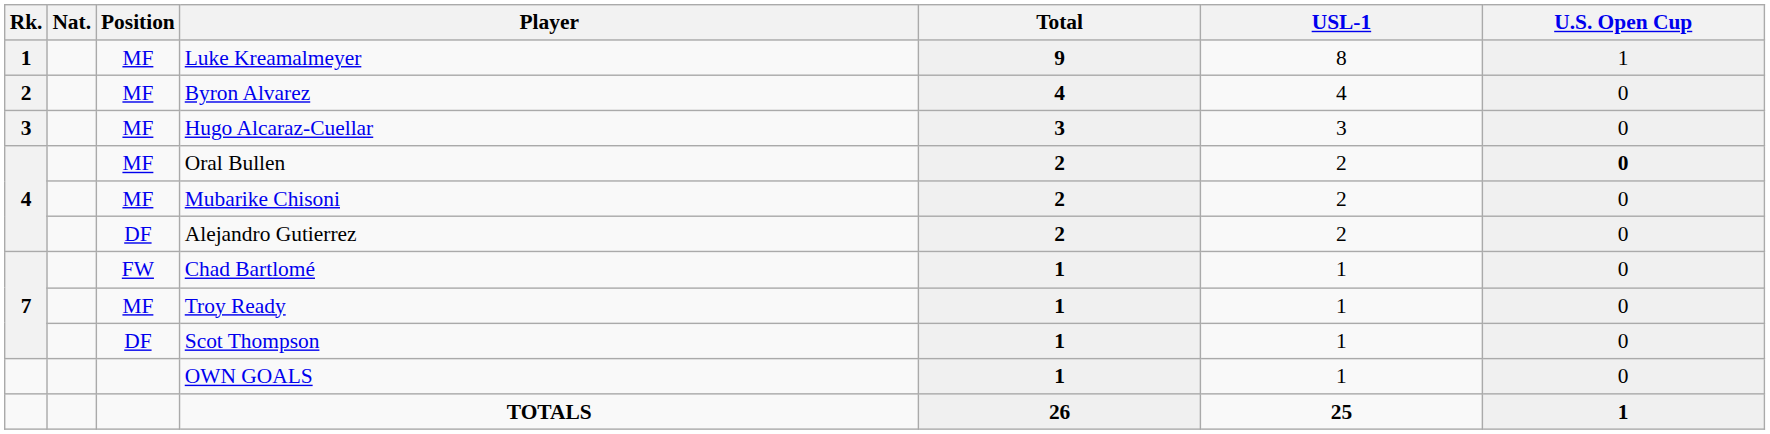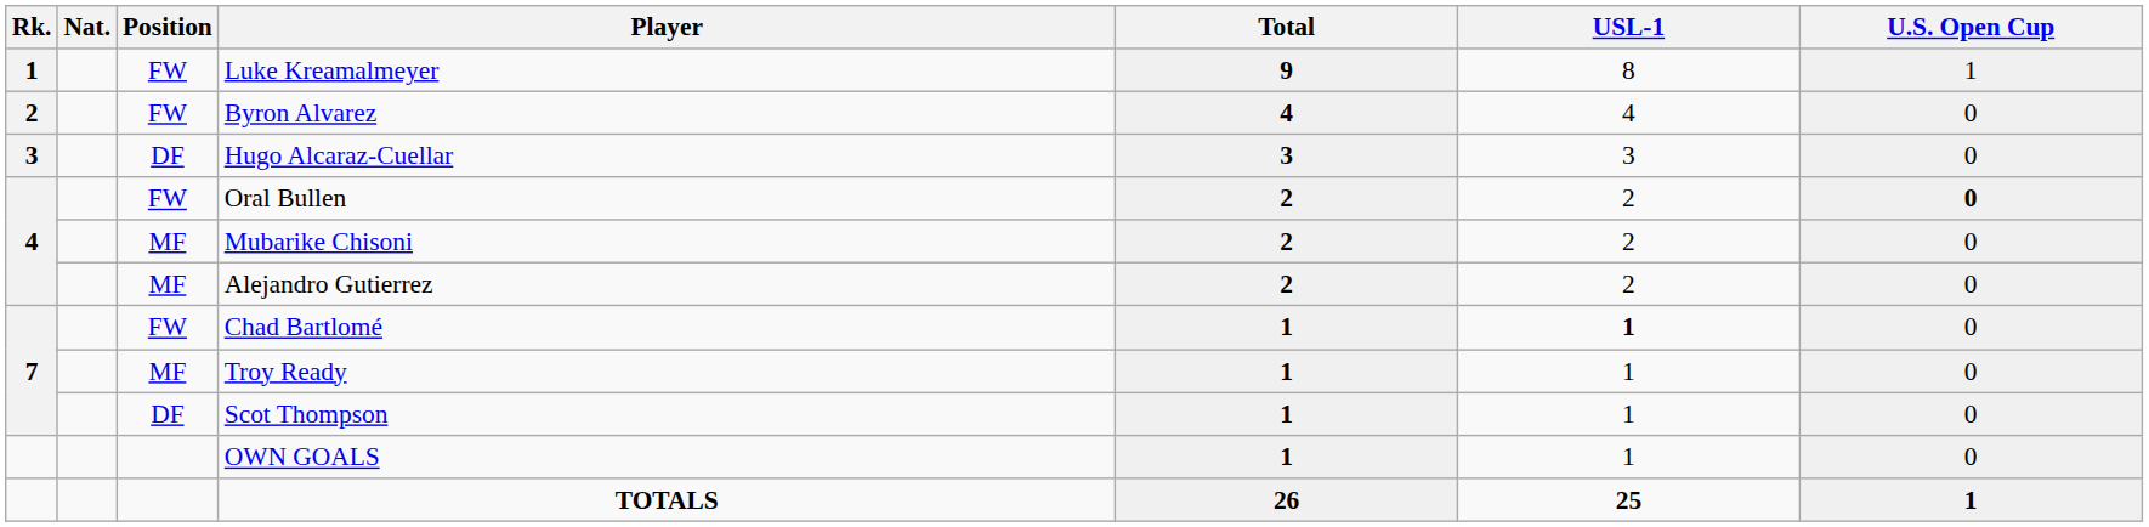Luke Kreamalmeyer | Position: MF -> FW
Byron Alvarez | Position: MF -> FW
Hugo Alcaraz-Cuellar | Position: MF -> DF
Oral Bullen | Position: MF -> FW
Alejandro Gutierrez | Position: DF -> MF
Chad Bartlomé | USL-1: normal -> bold
